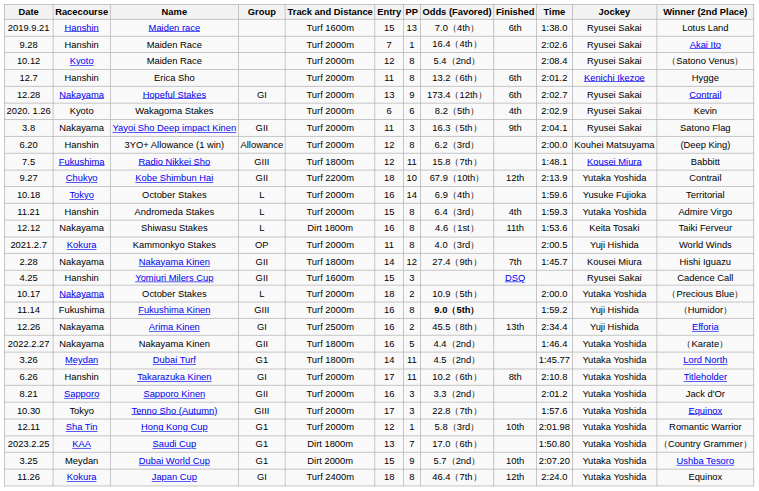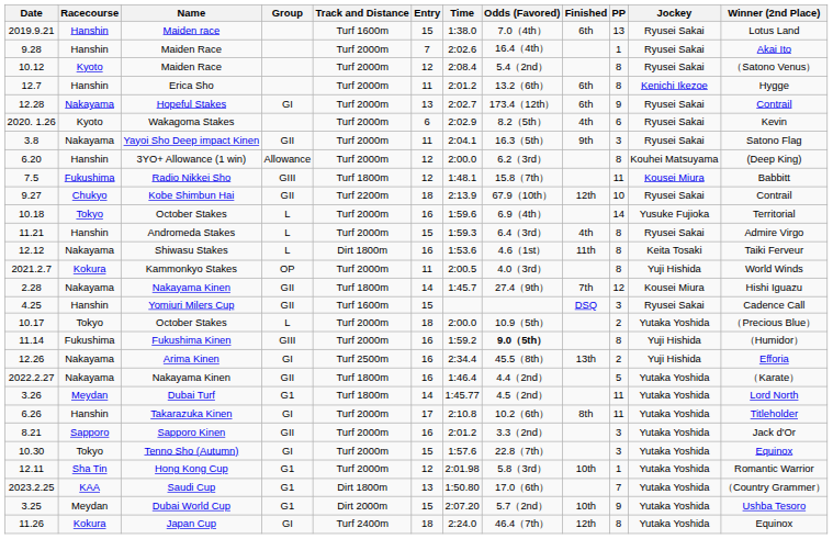columns swapped: PP <-> Time
9.27 | Jockey: Yutaka Yoshida -> Ryusei Sakai
11.21 | Jockey: Yutaka Yoshida -> Ryusei Sakai
10.17 | Racecourse: Nakayama -> Tokyo
10.30 | Group: GIII -> GI
10.30 | Entry: 17 -> 15
